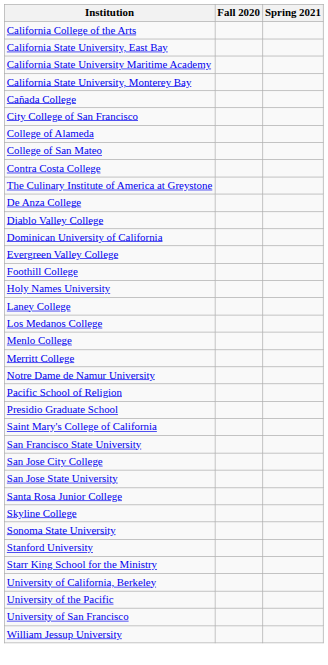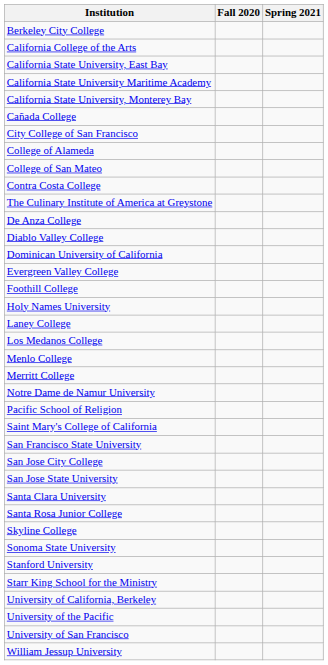+ row: Berkeley City College
- row: Presidio Graduate School
+ row: Santa Clara University
